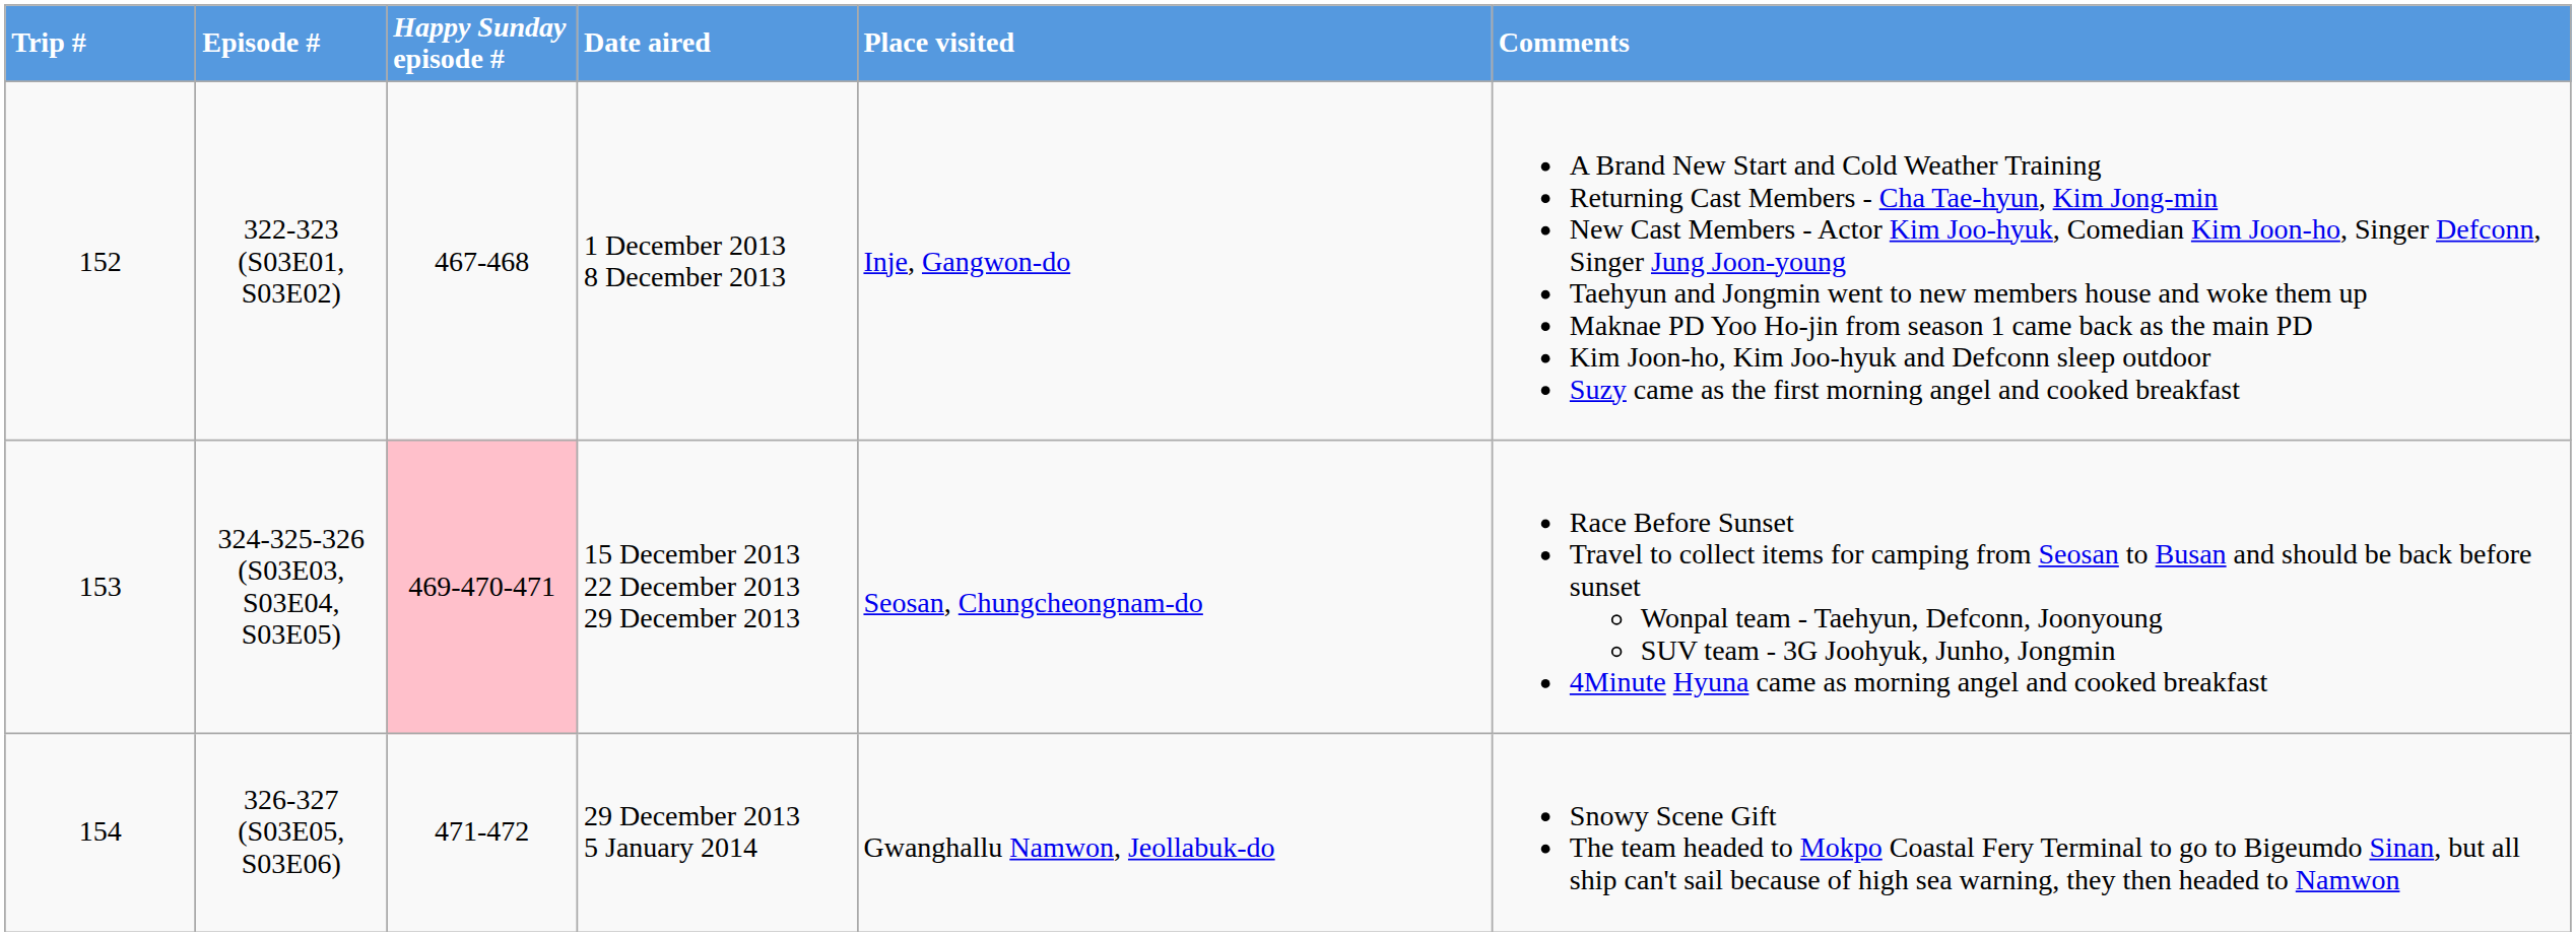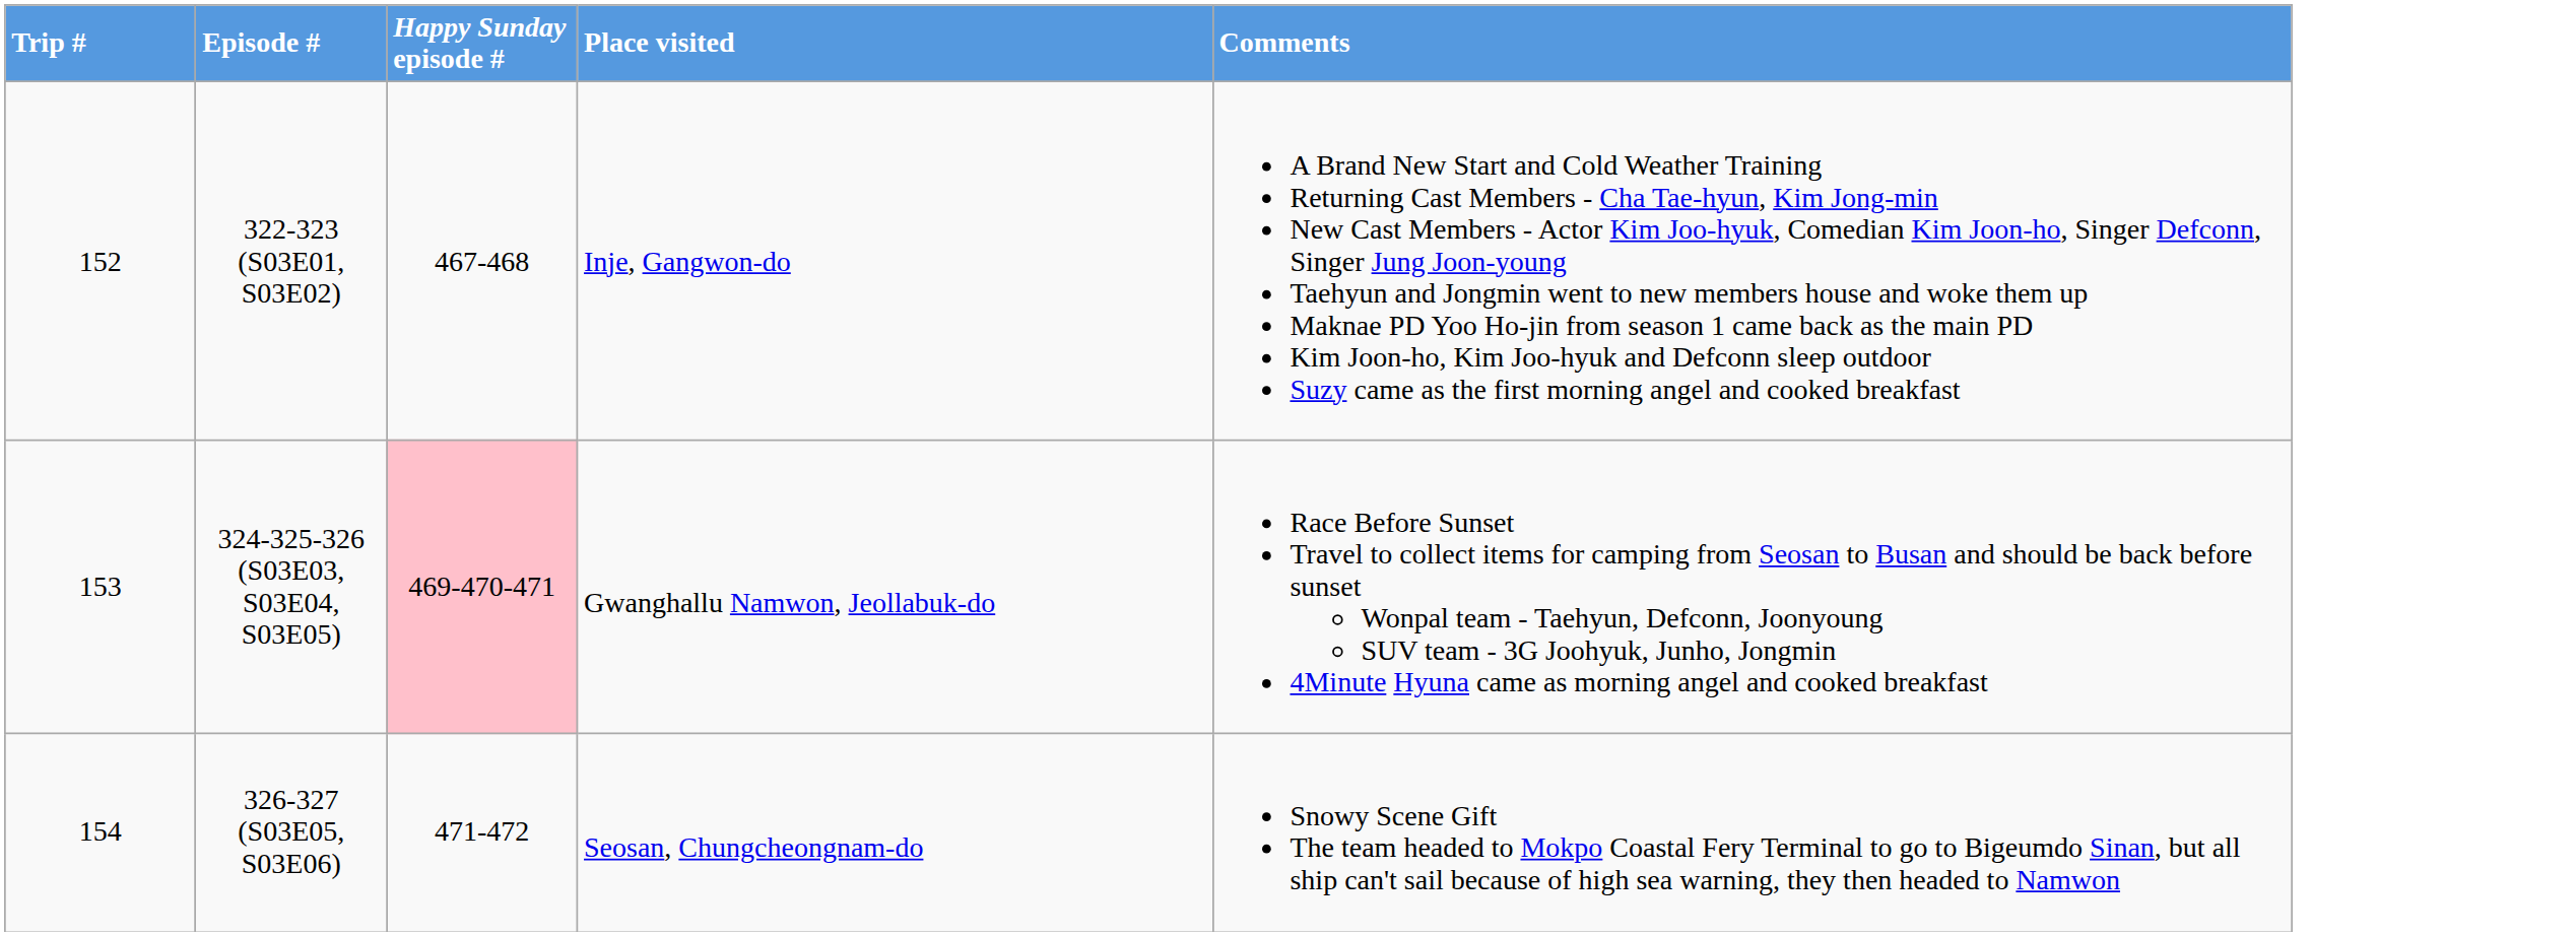- column: Date aired | 1 December 2013 8 December 2013 | 15 December 2013 22 December 2013 29 December 2013 | 29 December 2013 5 January 2014
324-325-326 (S03E03, S03E04, S03E05) | Place visited: Seosan, Chungcheongnam-do -> Gwanghallu Namwon, Jeollabuk-do
326-327 (S03E05, S03E06) | Place visited: Gwanghallu Namwon, Jeollabuk-do -> Seosan, Chungcheongnam-do
